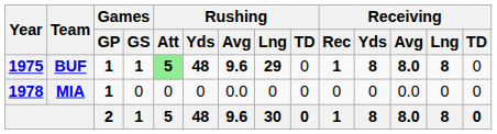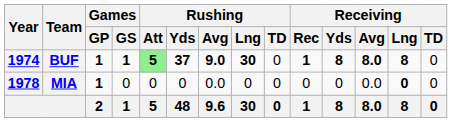BUF | Year: 1975 -> 1974
BUF | Rushing / Yds: 48 -> 37
BUF | Rushing / Avg: 9.6 -> 9.0
BUF | Rushing / Lng: 29 -> 30
MIA | Receiving / Lng: normal -> bold
